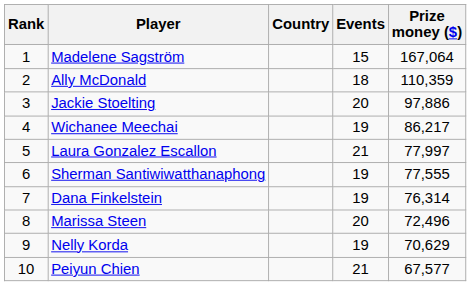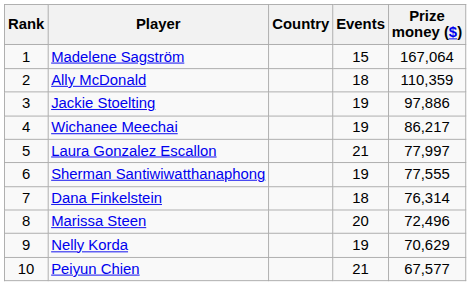Jackie Stoelting | Events: 20 -> 19
Dana Finkelstein | Events: 19 -> 18
